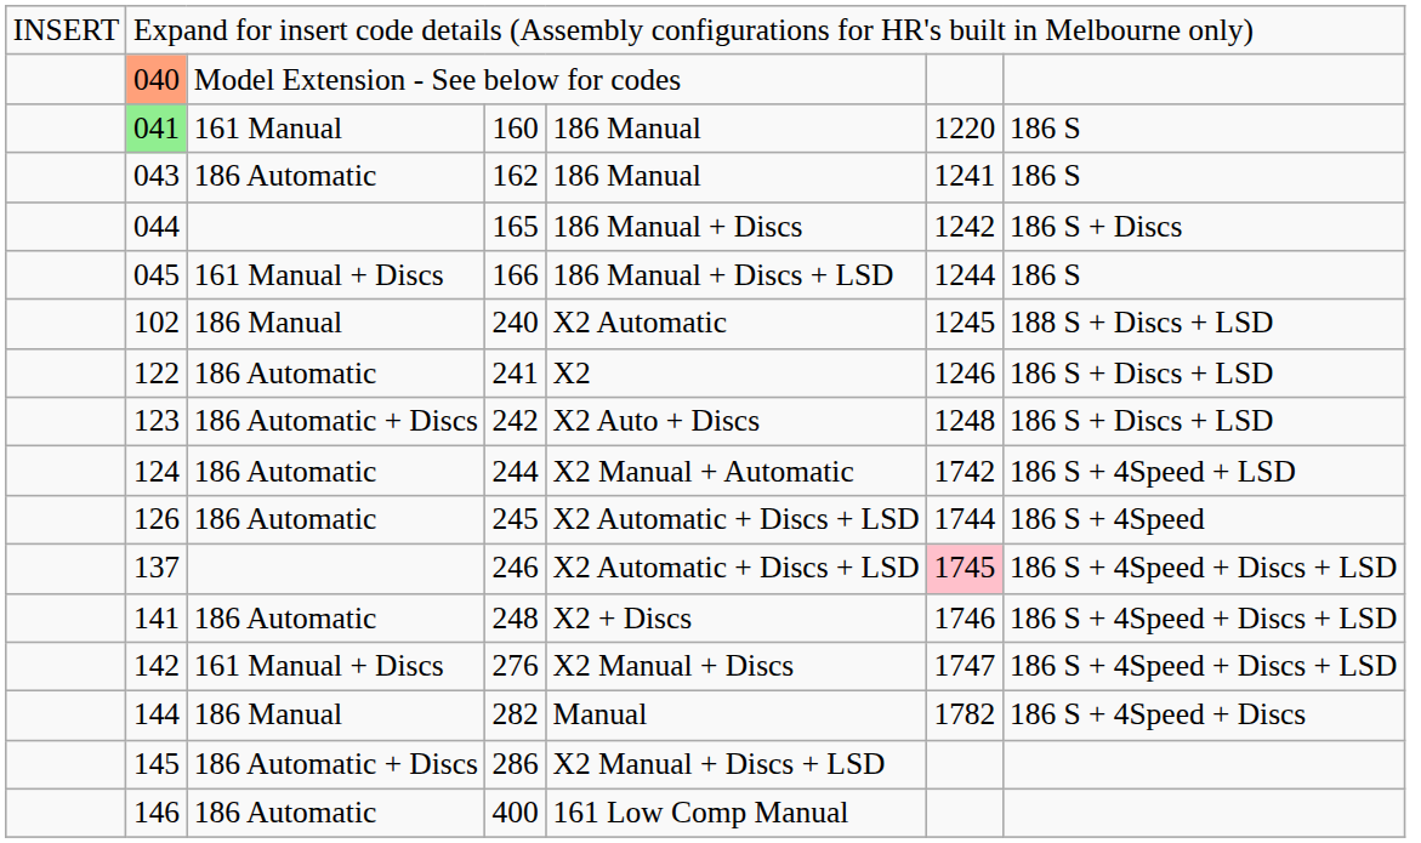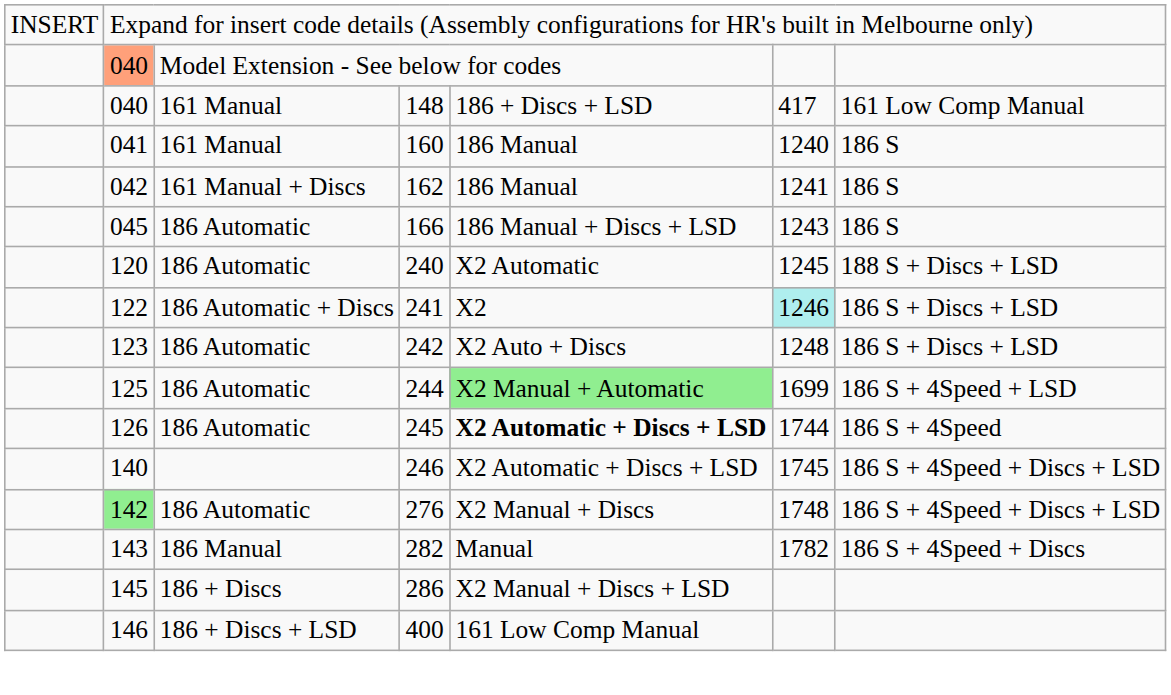+ row: 040 | 161 Manual | 148 | 186 + Discs + LSD | 417 | 161 Low Comp Manual
160 | column 2: lightgreen background -> no background
160 | column 6: 1220 -> 1240
162 | column 2: 043 -> 042
162 | column 3: 186 Automatic -> 161 Manual + Discs
- row: 044 | 165 | 186 Manual + Discs | 1242 | 186 S + Discs
166 | column 3: 161 Manual + Discs -> 186 Automatic
166 | column 6: 1244 -> 1243
240 | column 2: 102 -> 120
240 | column 3: 186 Manual -> 186 Automatic
241 | column 3: 186 Automatic -> 186 Automatic + Discs
241 | column 6: no background -> paleturquoise background
242 | column 3: 186 Automatic + Discs -> 186 Automatic
244 | column 2: 124 -> 125
244 | column 5: no background -> lightgreen background
244 | column 6: 1742 -> 1699
245 | column 5: normal -> bold
246 | column 2: 137 -> 140
246 | column 6: pink background -> no background
- row: 141 | 186 Automatic | 248 | X2 + Discs | 1746 | 186 S + 4Speed + Discs + LSD
276 | column 2: no background -> lightgreen background
276 | column 3: 161 Manual + Discs -> 186 Automatic
276 | column 6: 1747 -> 1748
282 | column 2: 144 -> 143
286 | column 3: 186 Automatic + Discs -> 186 + Discs
400 | column 3: 186 Automatic -> 186 + Discs + LSD
